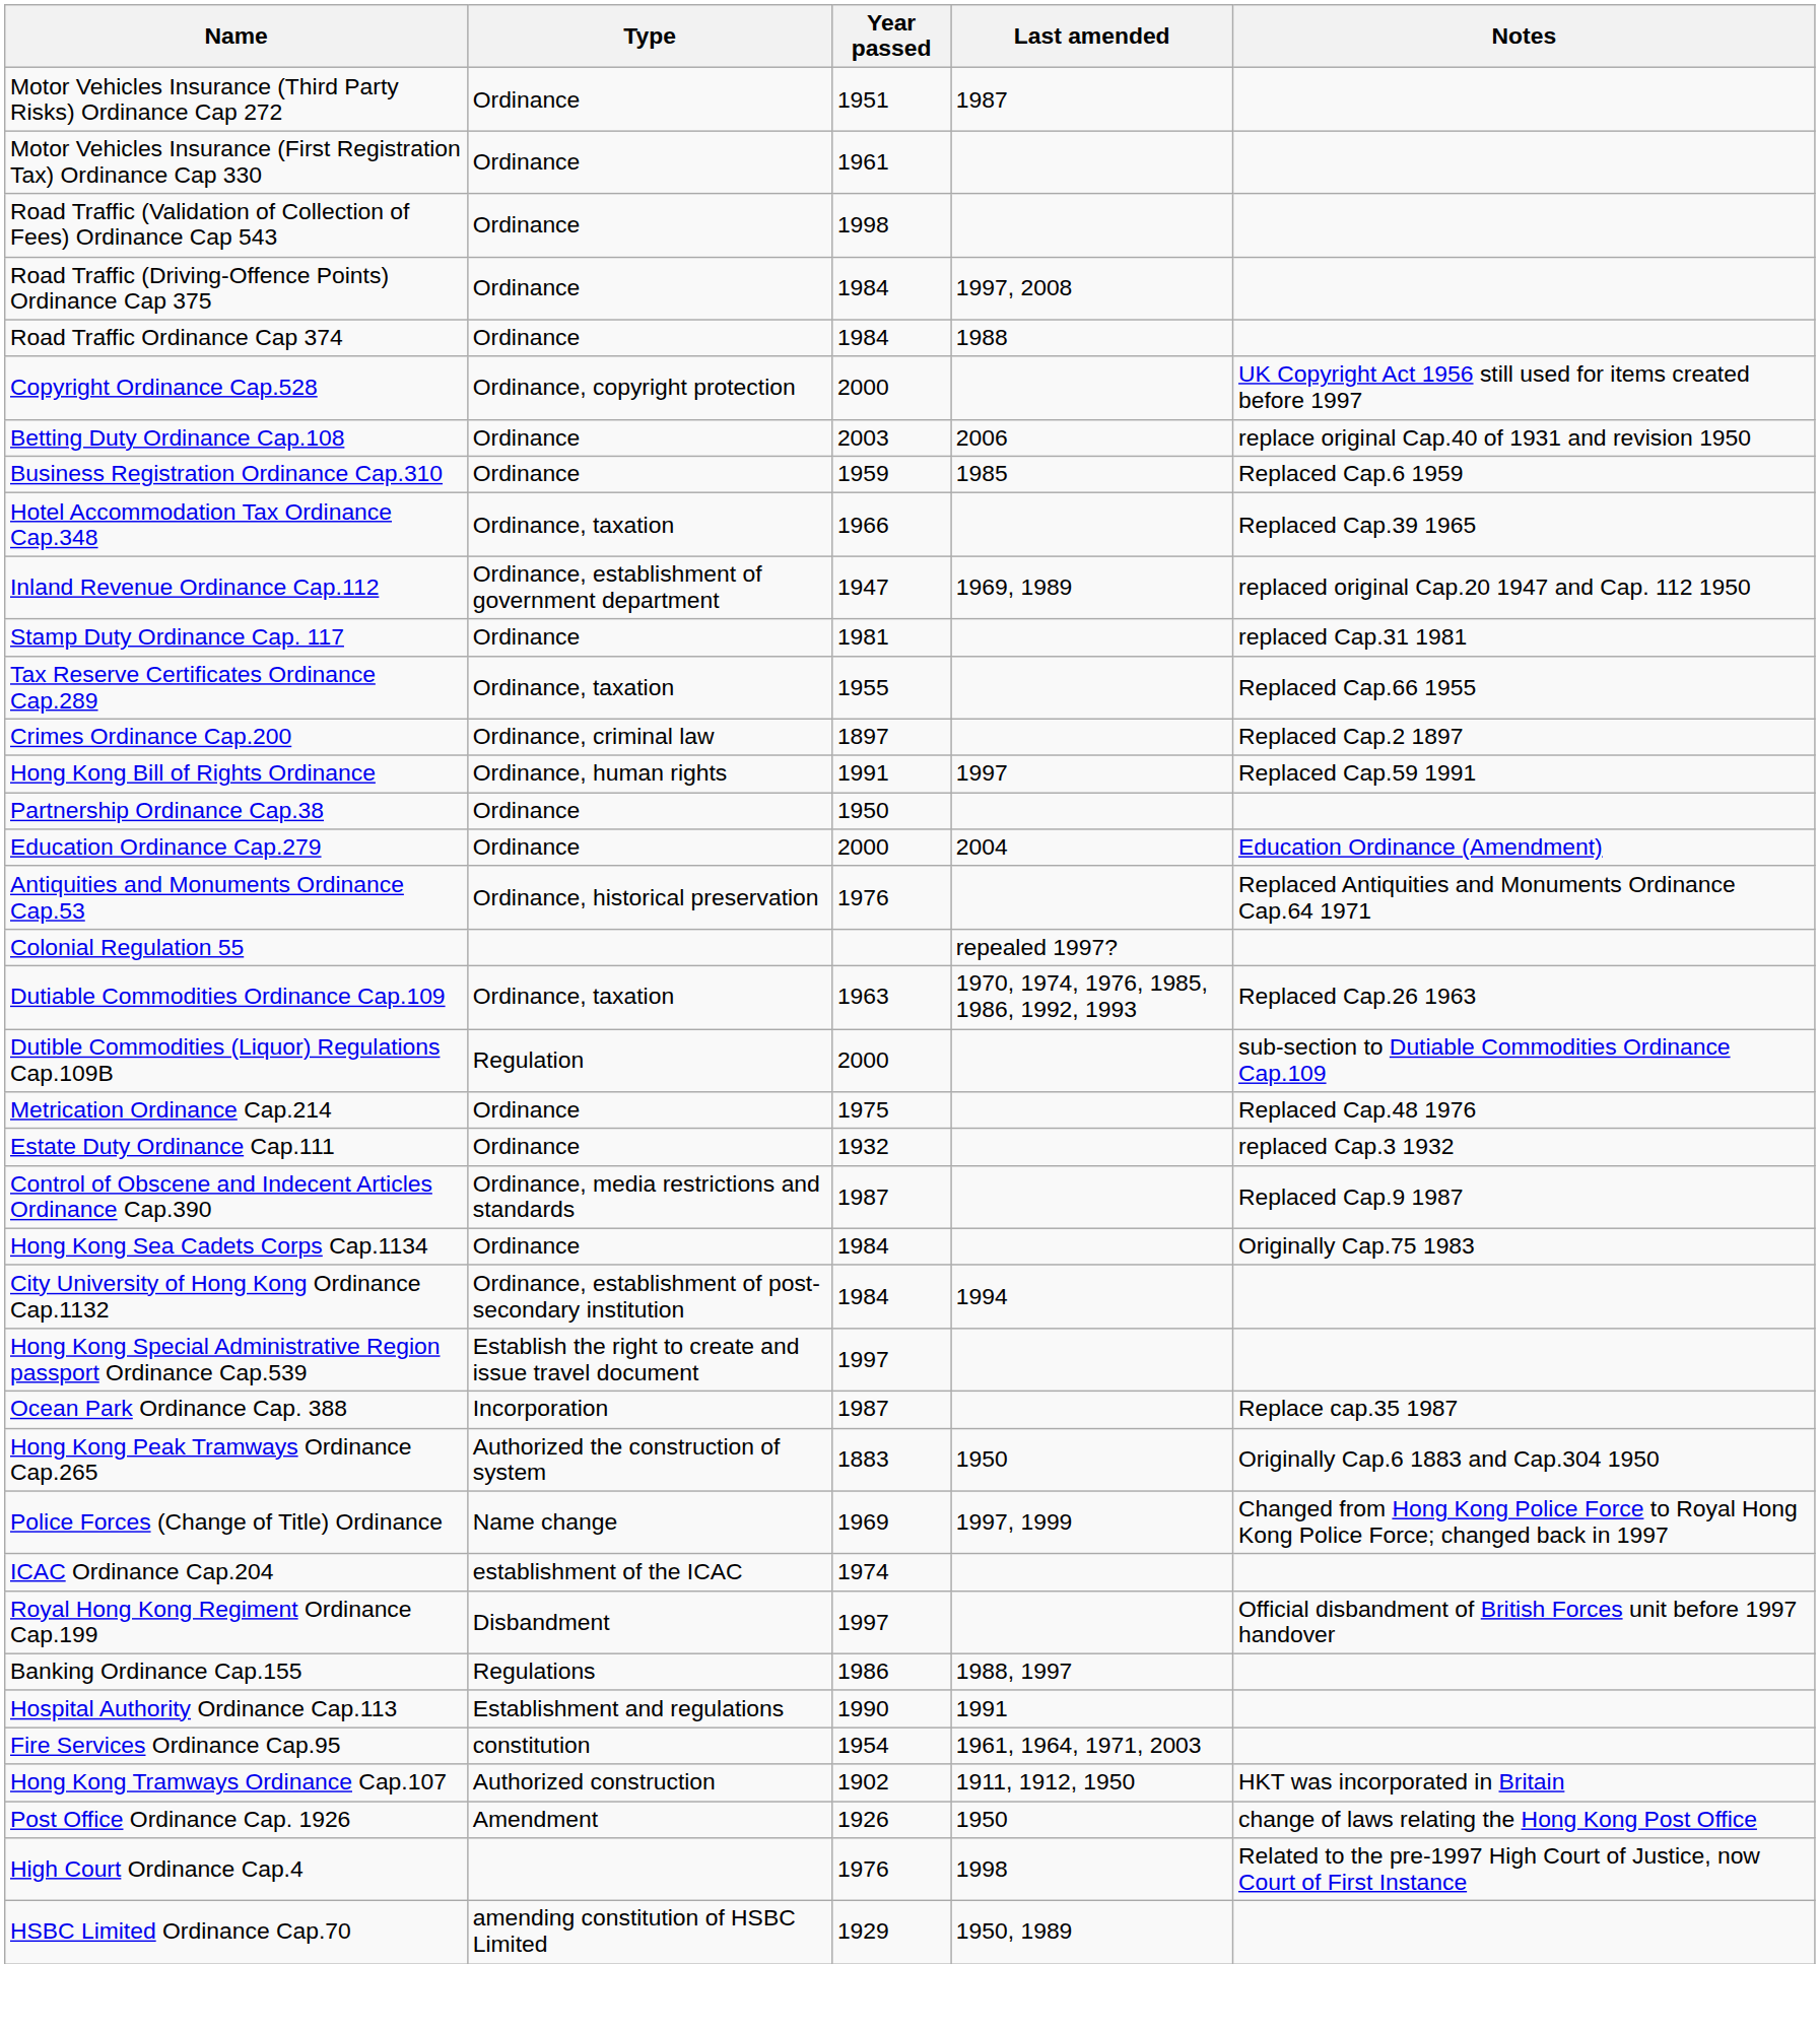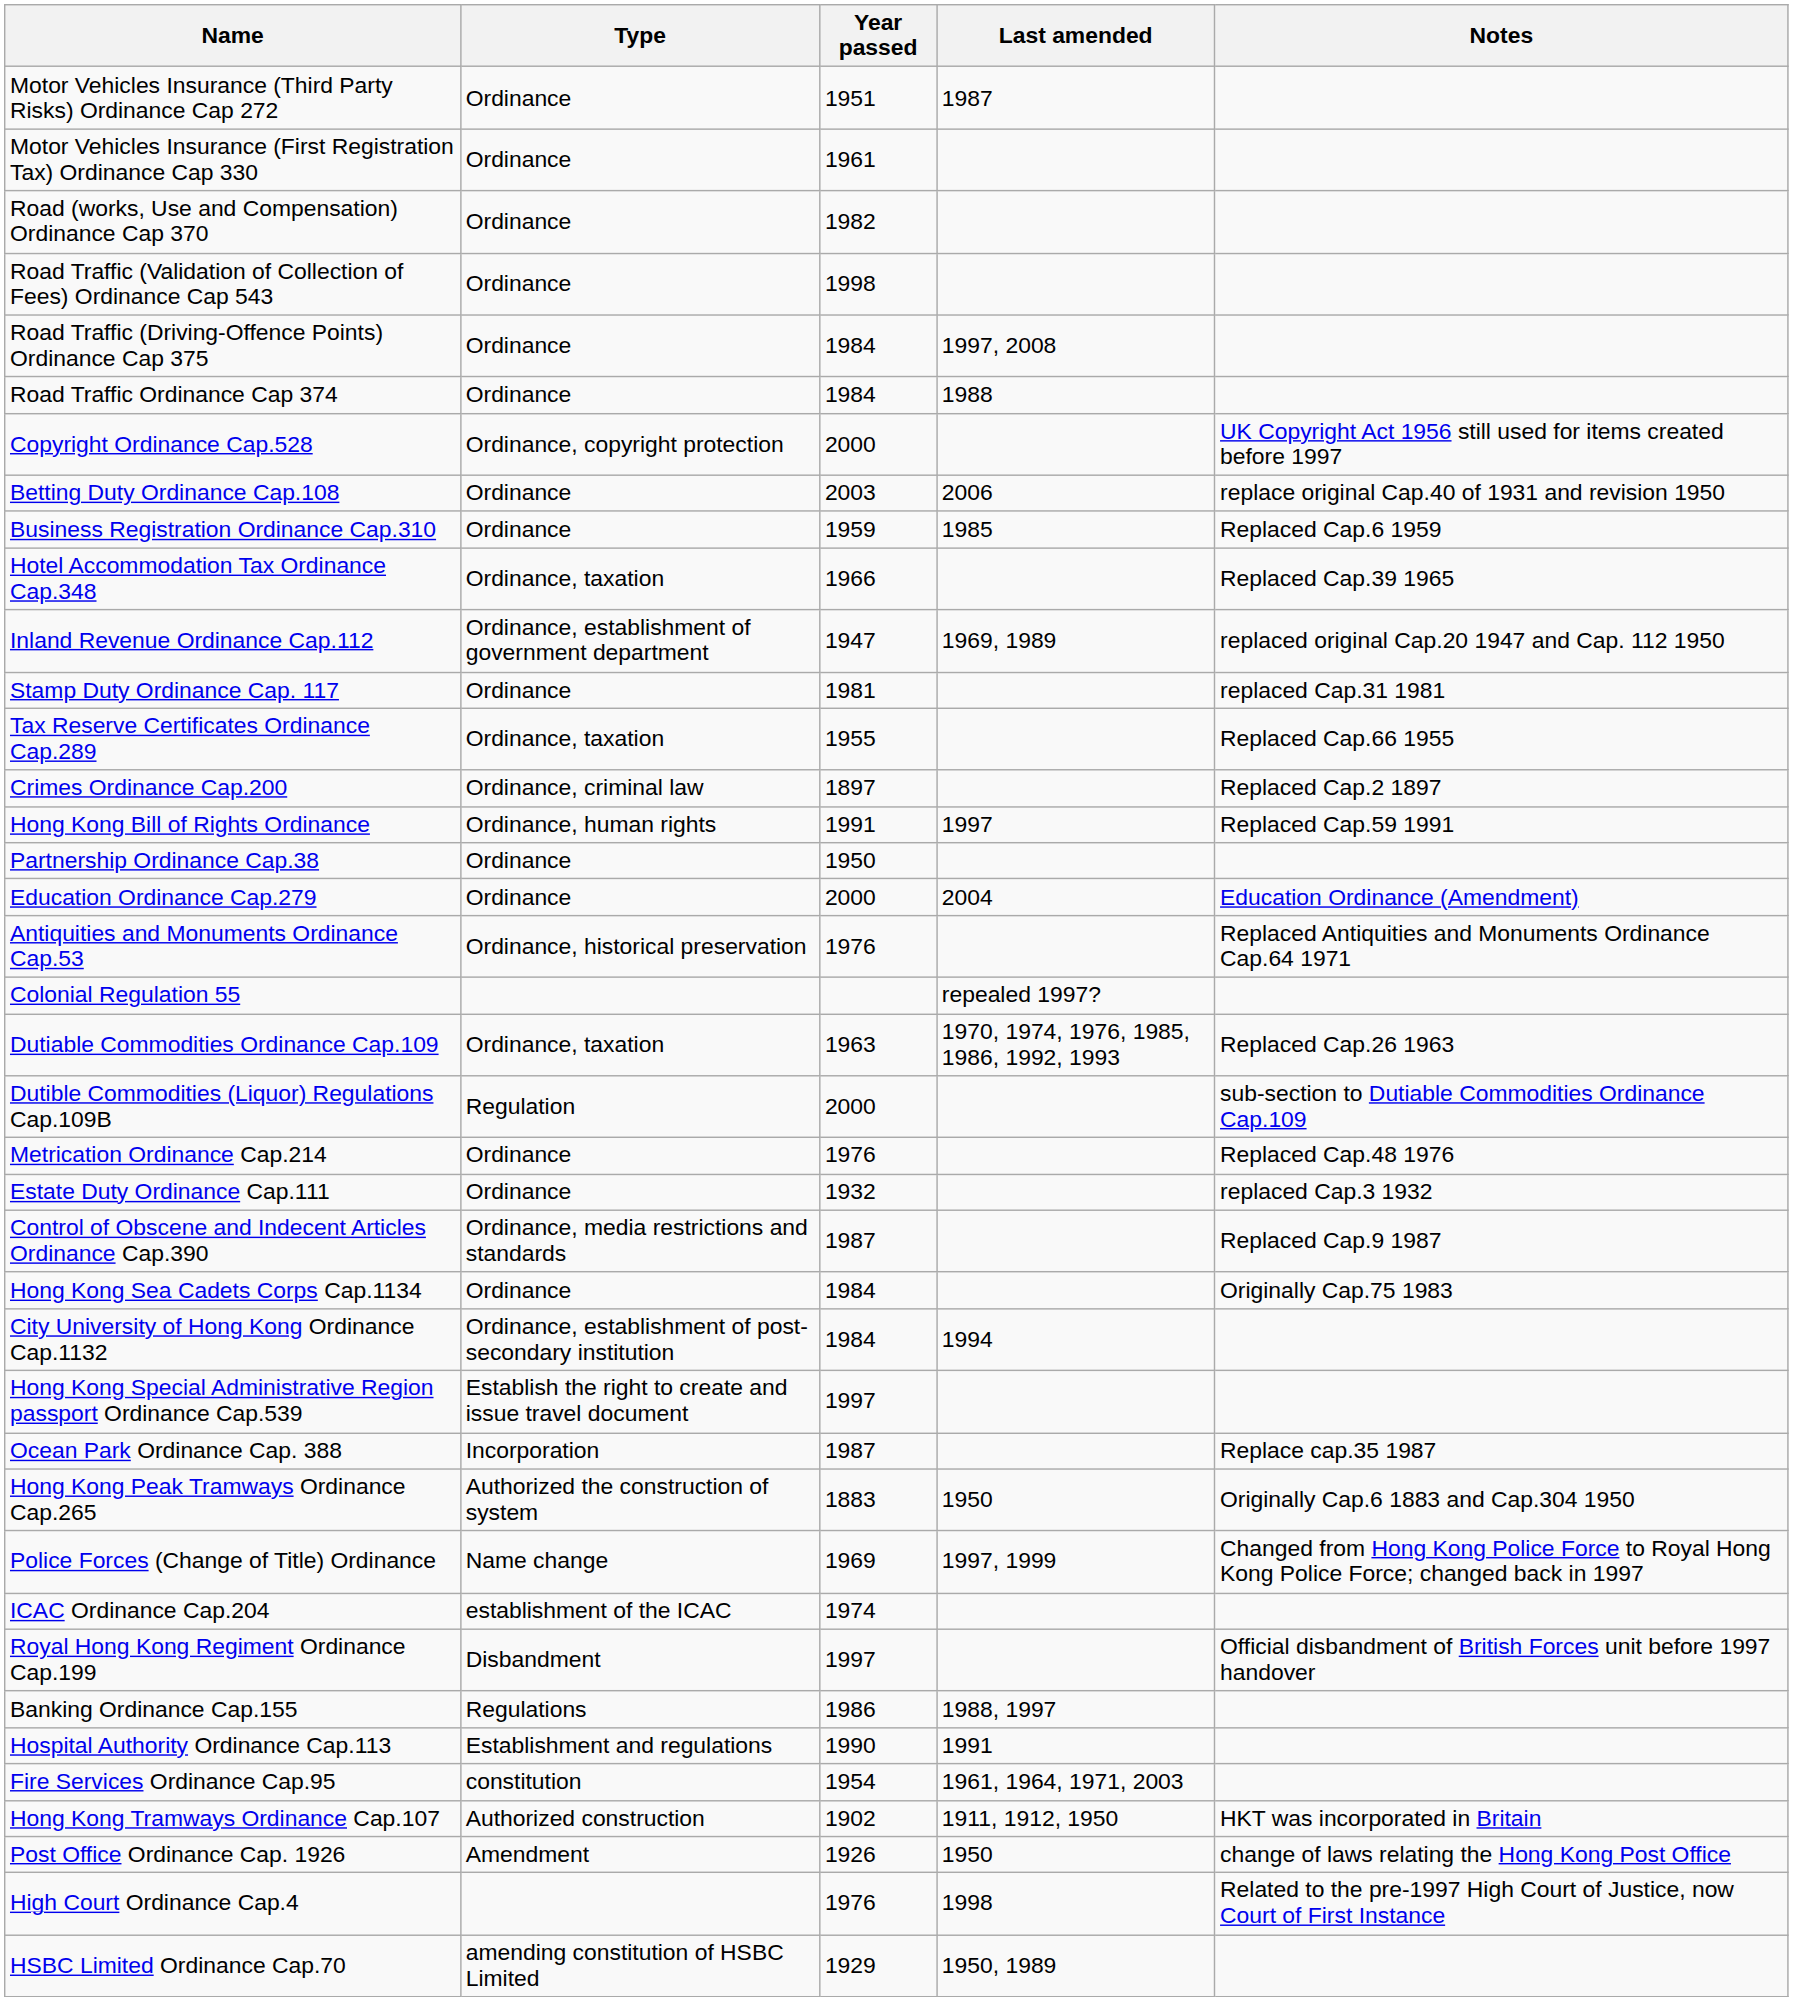+ row: Road (works, Use and Compensation) Ordinance Cap 370 | Ordinance | 1982
Metrication Ordinance Cap.214 | Year passed: 1975 -> 1976
